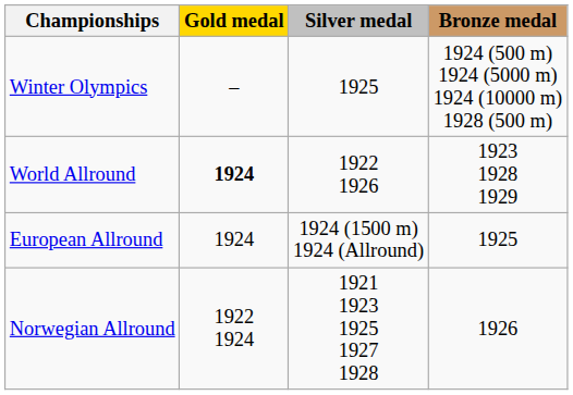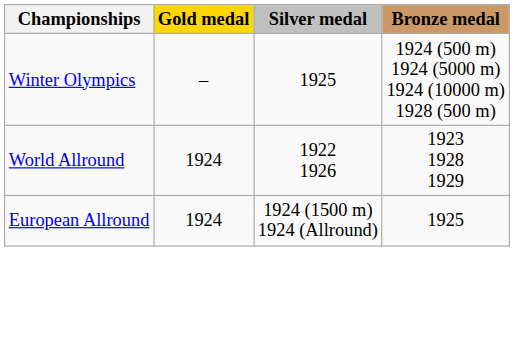World Allround | Gold medal: bold -> normal
- row: Norwegian Allround | 1922 1924 | 1921 1923 1925 1927 1928 | 1926
